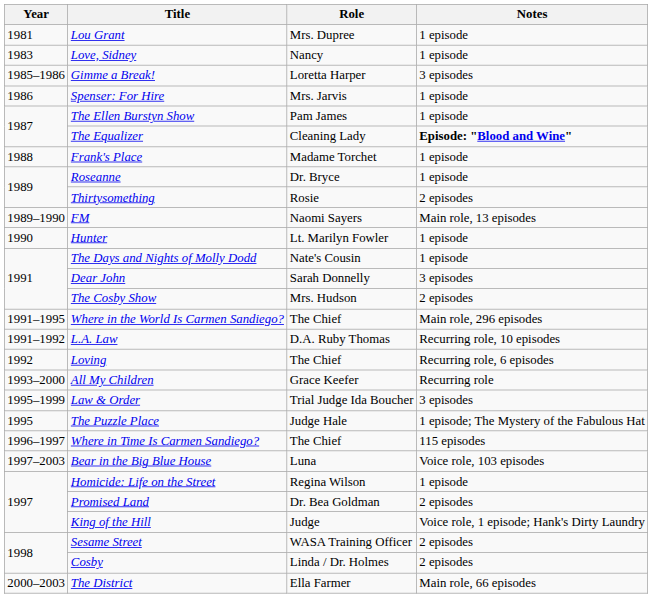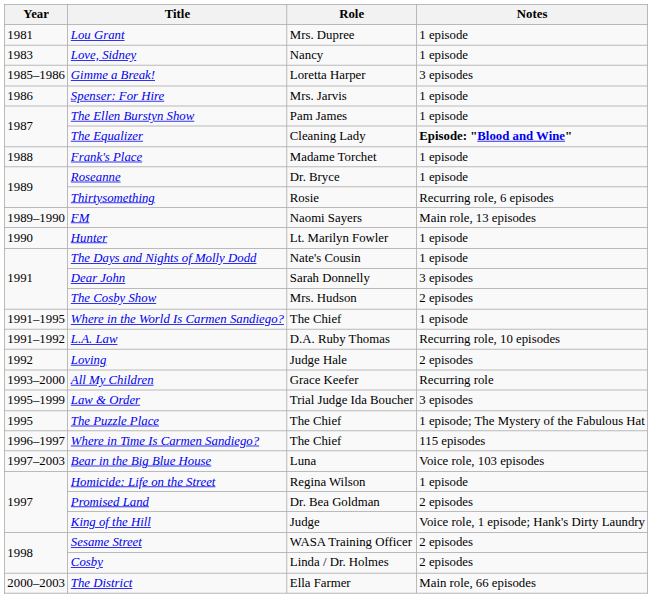Thirtysomething | Notes: 2 episodes -> Recurring role, 6 episodes
Where in the World Is Carmen Sandiego? | Notes: Main role, 296 episodes -> 1 episode
Loving | Role: The Chief -> Judge Hale
Loving | Notes: Recurring role, 6 episodes -> 2 episodes
The Puzzle Place | Role: Judge Hale -> The Chief
